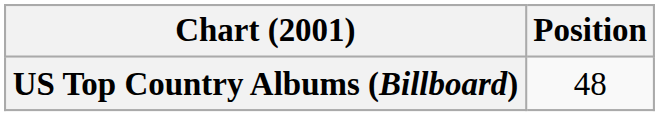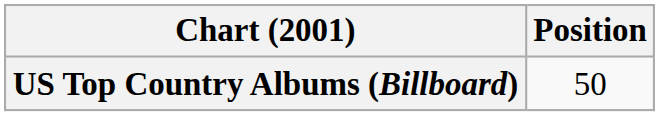US Top Country Albums (Billboard) | Position: 48 -> 50
